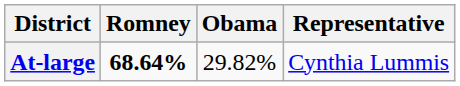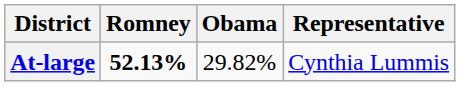At-large | Romney: 68.64% -> 52.13%
